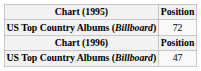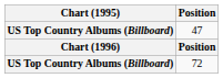rows swapped: 47 <-> 72
